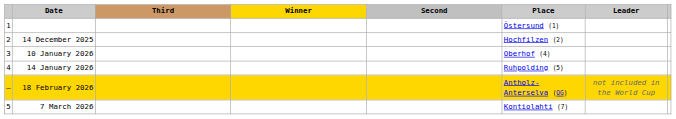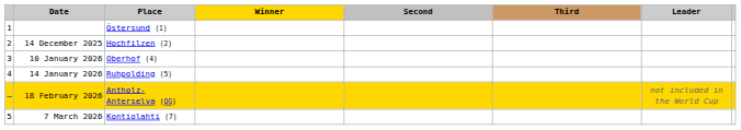columns swapped: Place <-> Third
